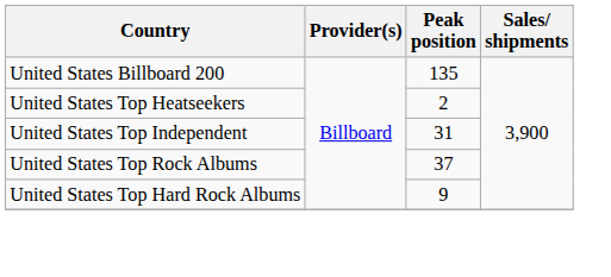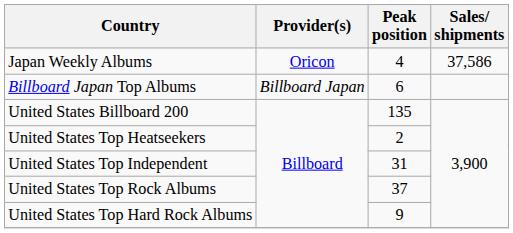+ row: Japan Weekly Albums | Oricon | 4 | 37,586
+ row: Billboard Japan Top Albums | Billboard Japan | 6
